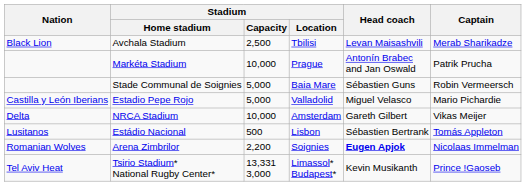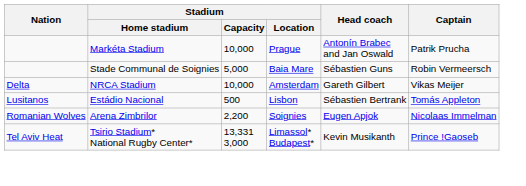- row: Black Lion | Avchala Stadium | 2,500 | Tbilisi | Levan Maisashvili | Merab Sharikadze
- row: Castilla y León Iberians | Estadio Pepe Rojo | 5,000 | Valladolid | Miguel Velasco | Mario Pichardie
Arena Zimbrilor | Head coach: bold -> normal
